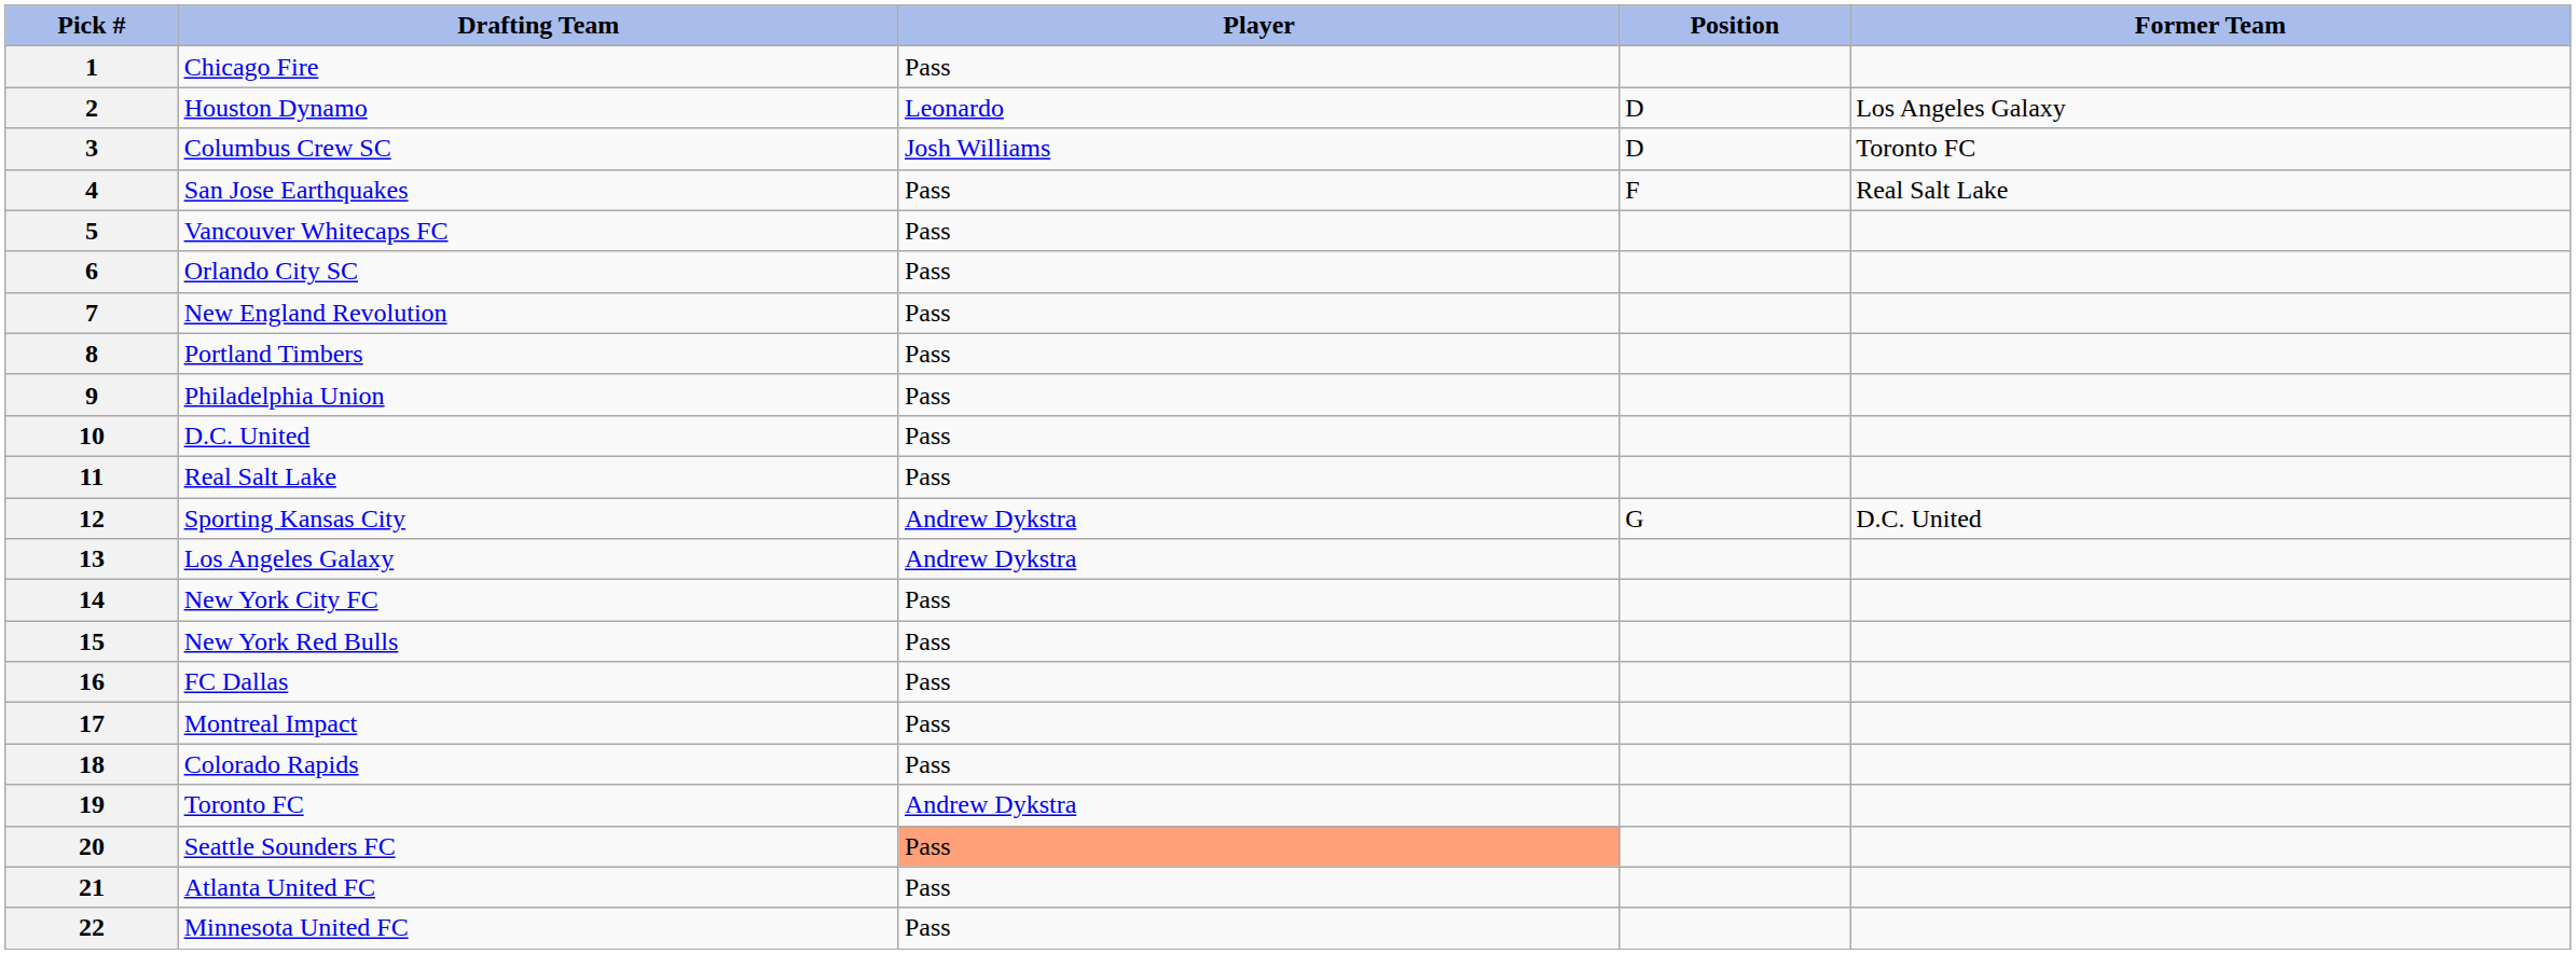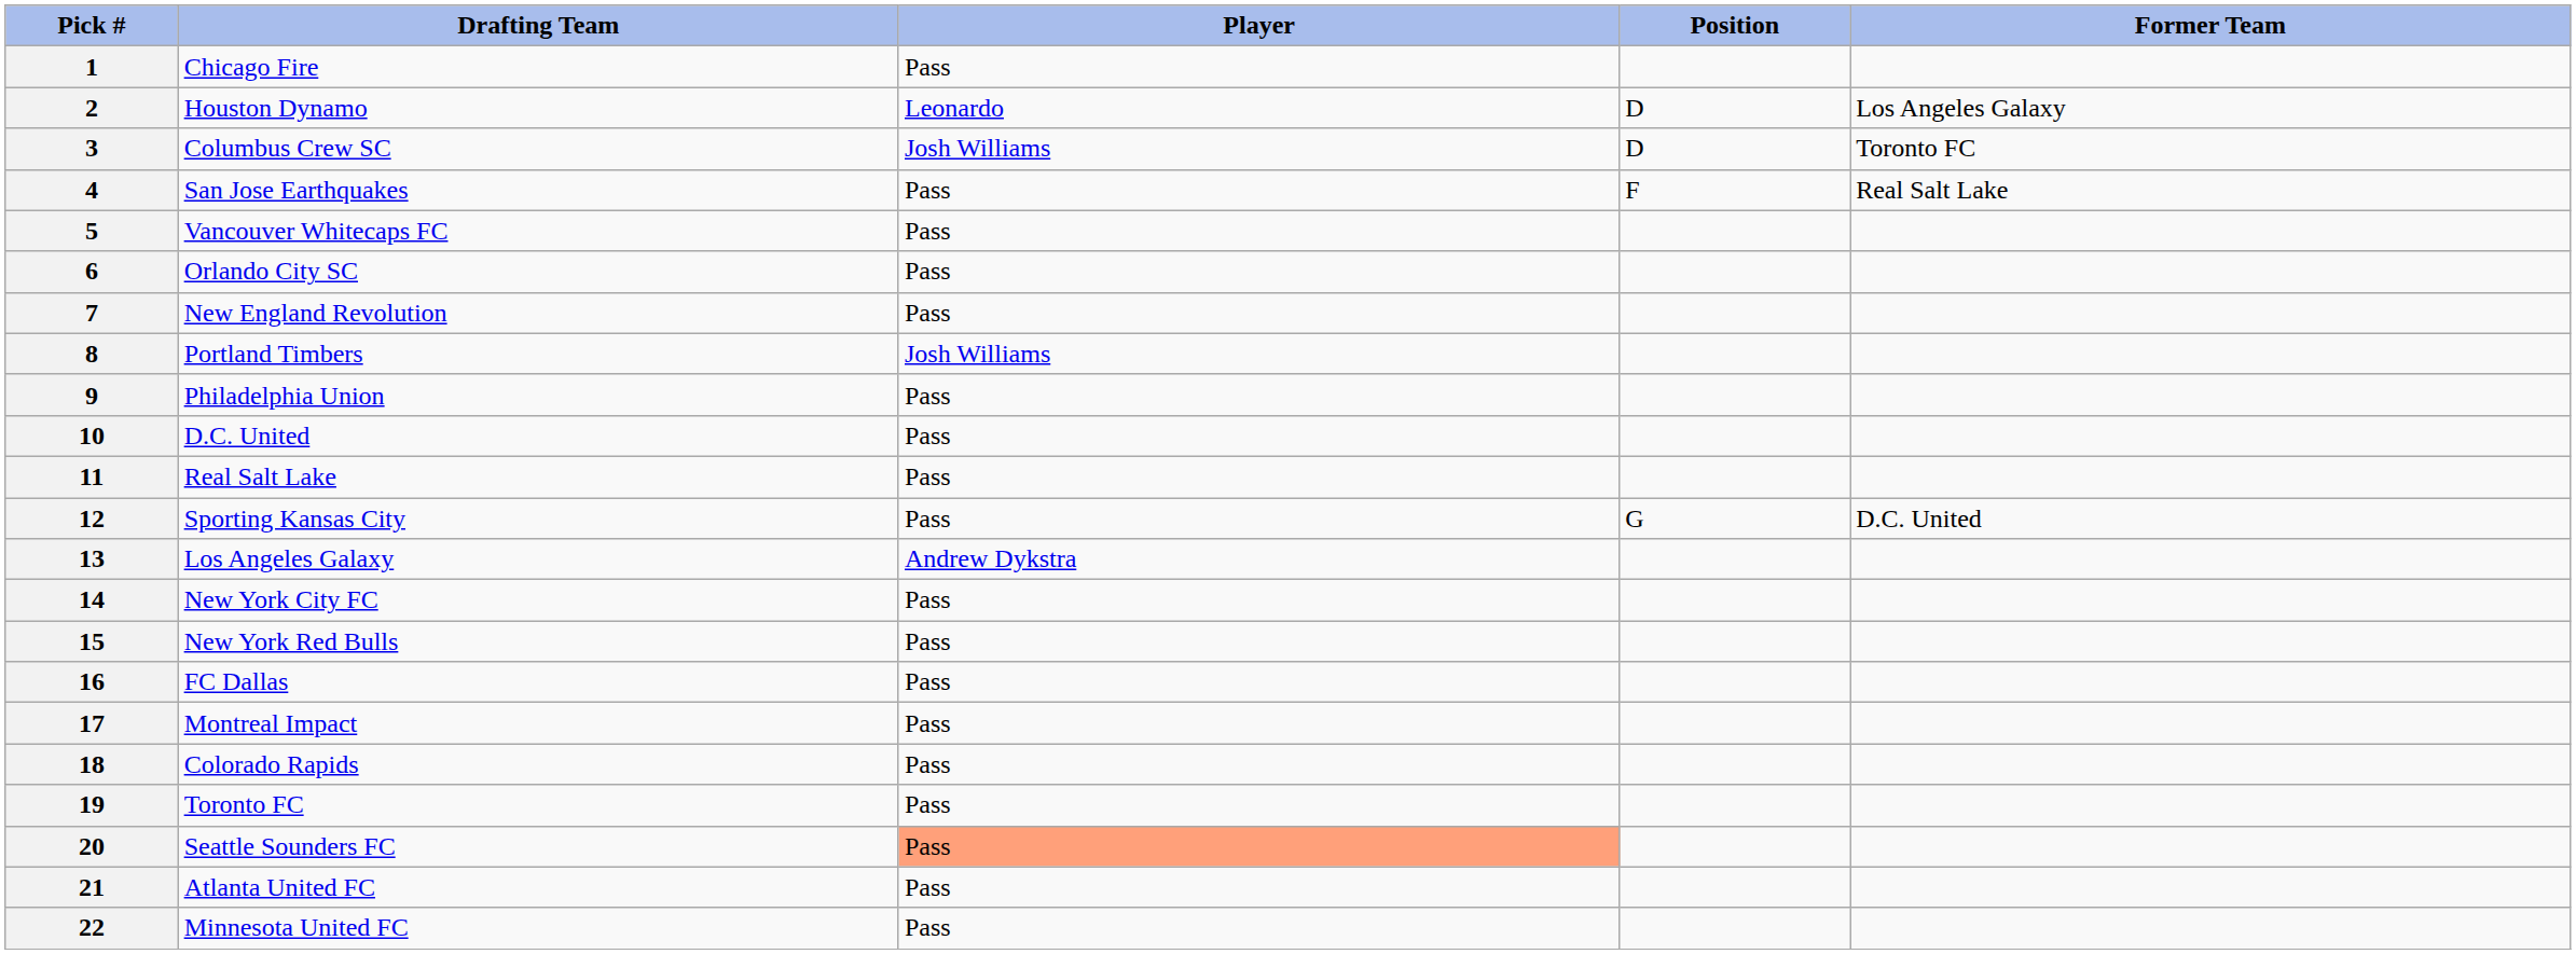8 | Player: Pass -> Josh Williams
12 | Player: Andrew Dykstra -> Pass
19 | Player: Andrew Dykstra -> Pass
